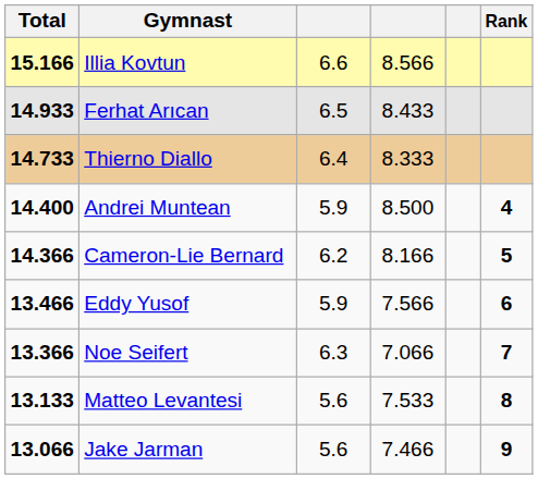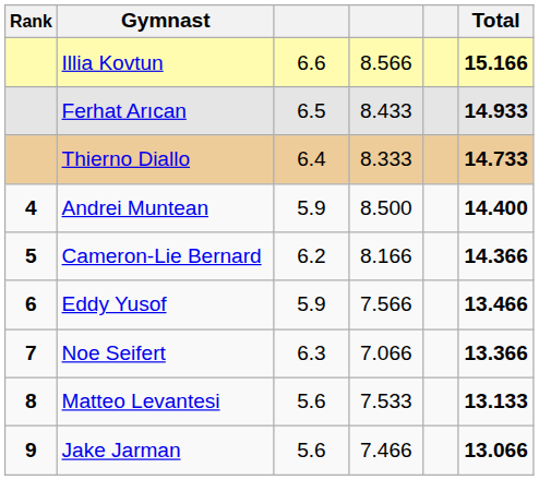columns swapped: Rank <-> Total
